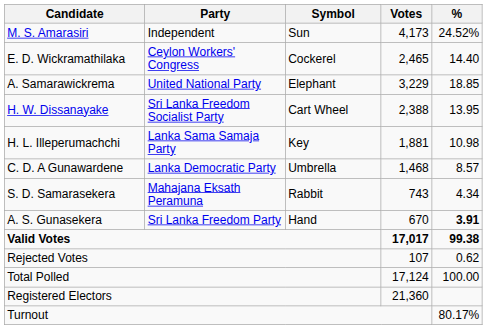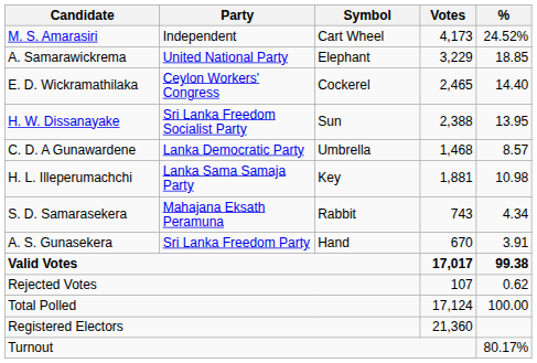M. S. Amarasiri | Symbol: Sun -> Cart Wheel
rows swapped: A. Samarawickrema <-> E. D. Wickramathilaka
H. W. Dissanayake | Symbol: Cart Wheel -> Sun
rows swapped: H. L. Illeperumachchi <-> C. D. A Gunawardene
A. S. Gunasekera | %: bold -> normal
